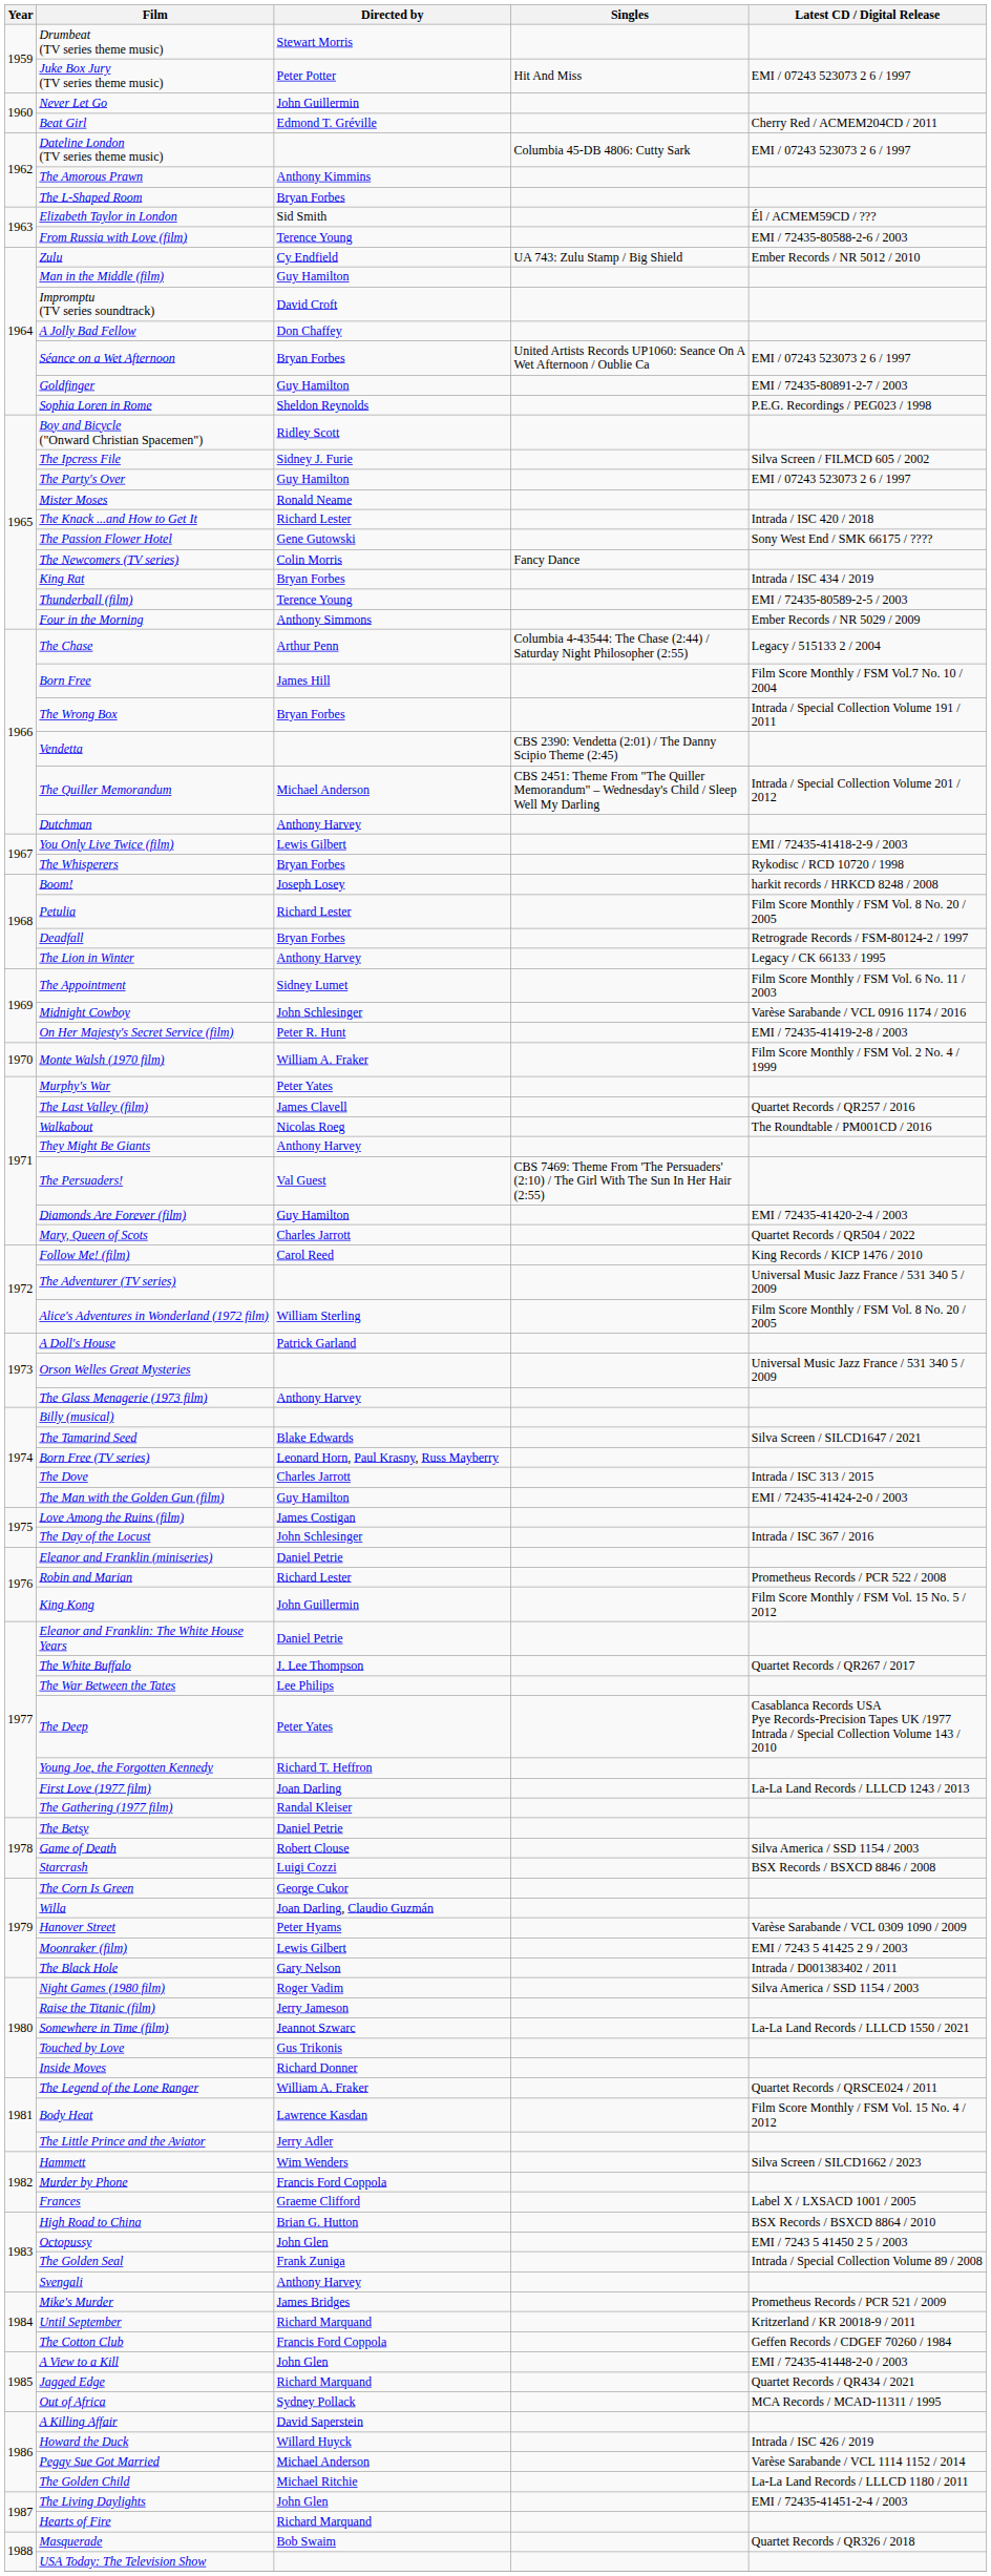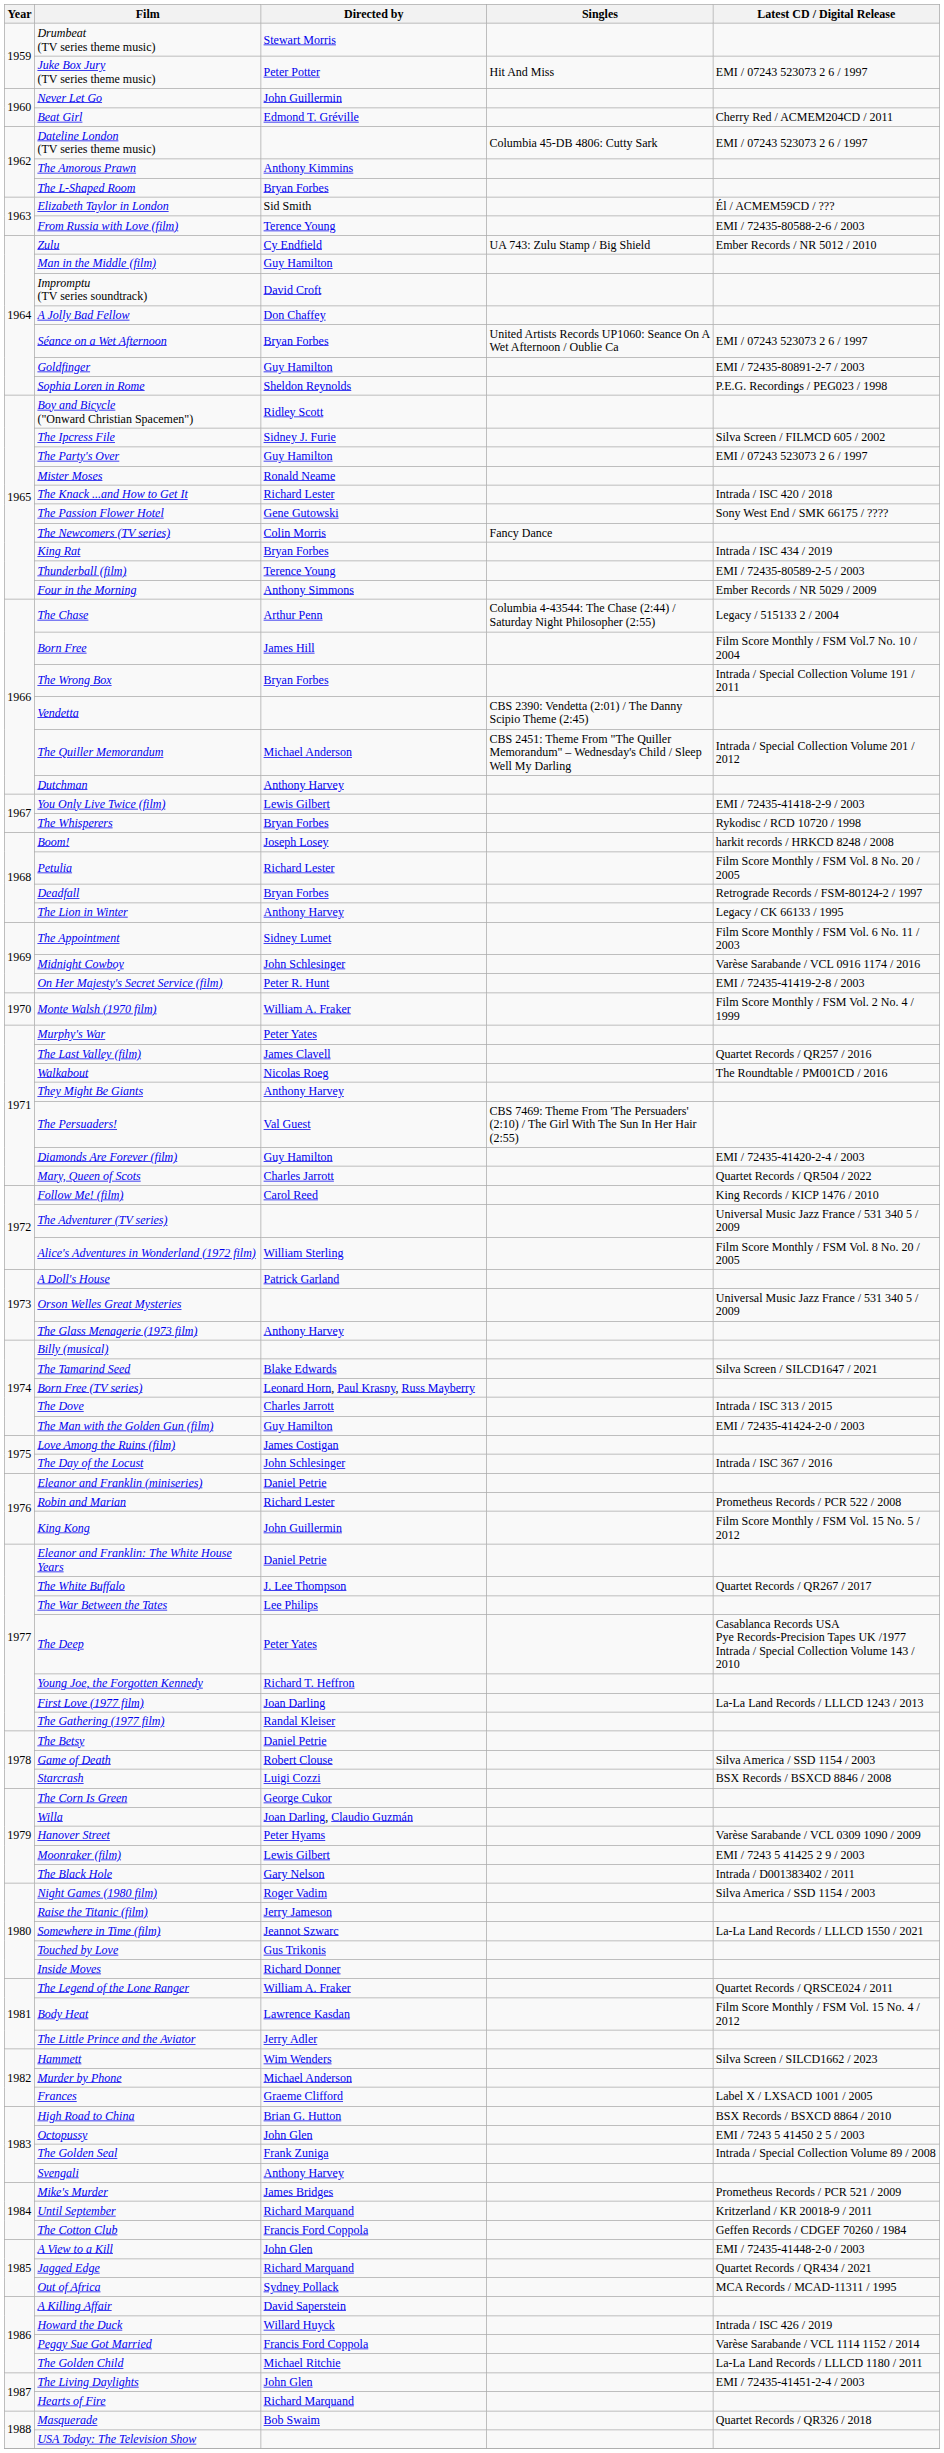Murder by Phone | Directed by: Francis Ford Coppola -> Michael Anderson
Peggy Sue Got Married | Directed by: Michael Anderson -> Francis Ford Coppola
